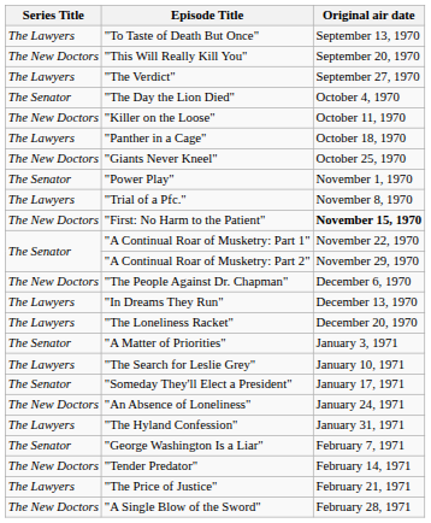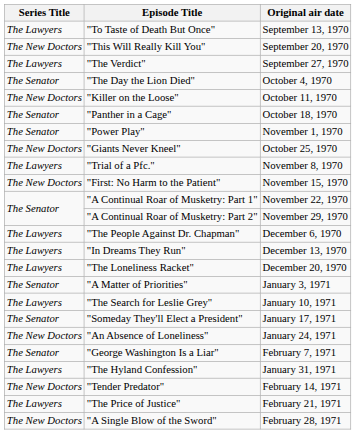"Panther in a Cage" | Series Title: The Lawyers -> The Senator
rows swapped: "Giants Never Kneel" <-> "Power Play"
"First: No Harm to the Patient" | Original air date: bold -> normal
"The People Against Dr. Chapman" | Series Title: The New Doctors -> The Lawyers
rows swapped: "The Hyland Confession" <-> "George Washington Is a Liar"
